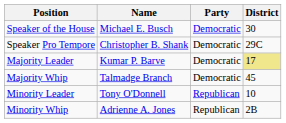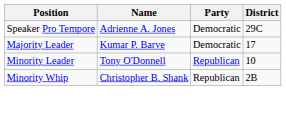- row: Speaker of the House | Michael E. Busch | Democratic | 30
Speaker Pro Tempore | Name: Christopher B. Shank -> Adrienne A. Jones
Majority Leader | District: khaki background -> no background
- row: Majority Whip | Talmadge Branch | Democratic | 45
Minority Whip | Name: Adrienne A. Jones -> Christopher B. Shank
